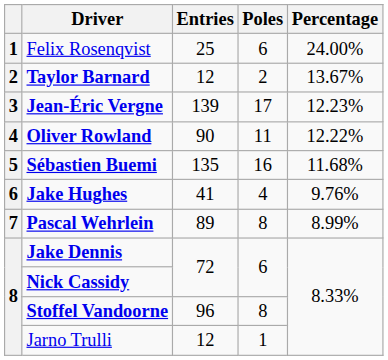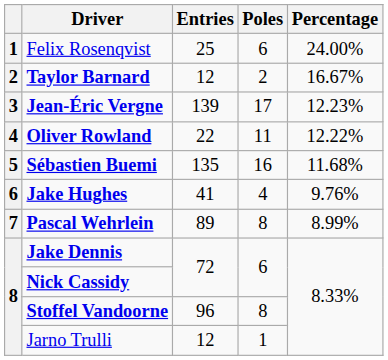Taylor Barnard | Percentage: 13.67% -> 16.67%
Oliver Rowland | Entries: 90 -> 22
